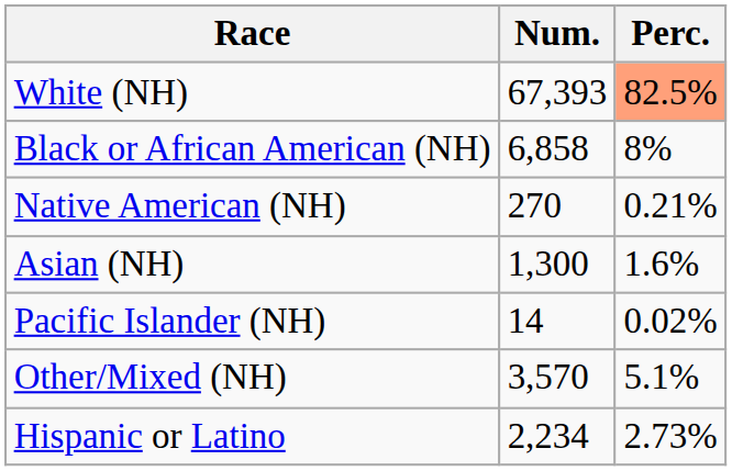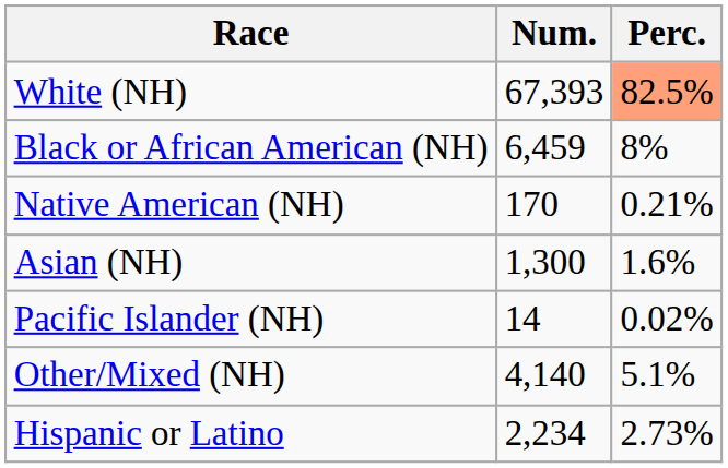Black or African American (NH) | Num.: 6,858 -> 6,459
Native American (NH) | Num.: 270 -> 170
Other/Mixed (NH) | Num.: 3,570 -> 4,140
